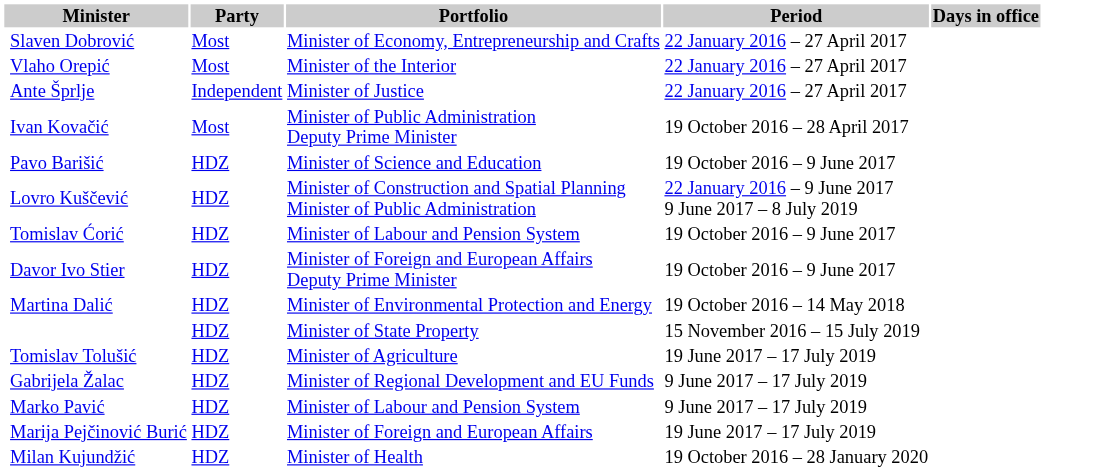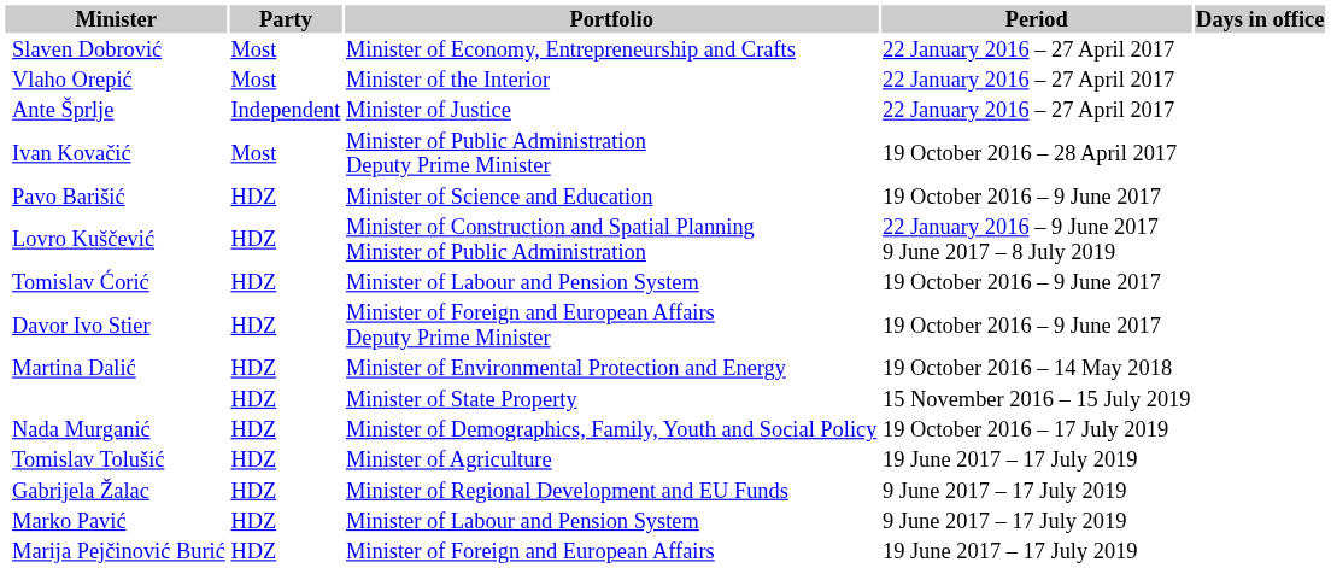+ row: Nada Murganić | HDZ | Minister of Demographics, Family, Youth and Social Policy | 19 October 2016 – 17 July 2019
- row: Milan Kujundžić | HDZ | Minister of Health | 19 October 2016 – 28 January 2020
